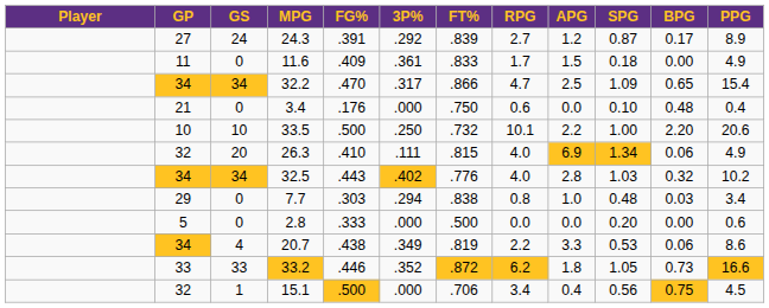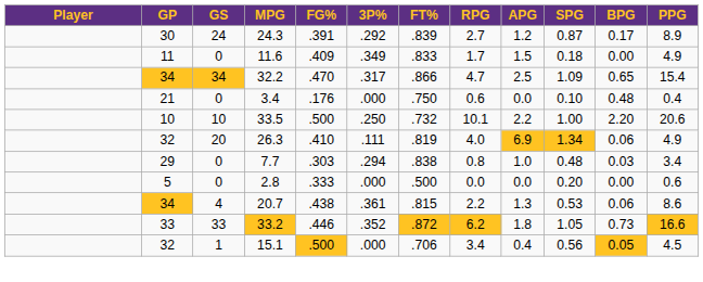24.3 | GP: 27 -> 30
11.6 | 3P%: .361 -> .349
26.3 | FT%: .815 -> .819
- row: 34 | 34 | 32.5 | .443 | .402 | .776 | 4.0 | 2.8 | 1.03 | 0.32 | 10.2
20.7 | 3P%: .349 -> .361
20.7 | FT%: .819 -> .815
20.7 | APG: 3.3 -> 1.3
15.1 | BPG: 0.75 -> 0.05
